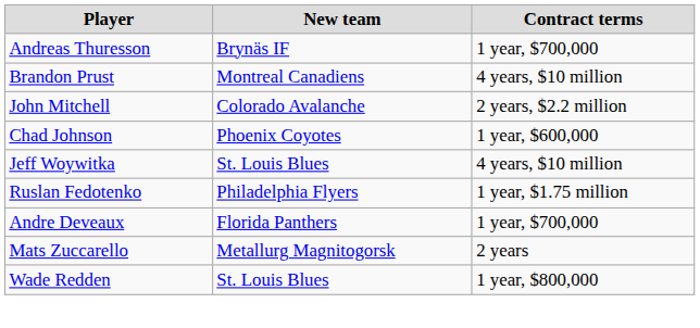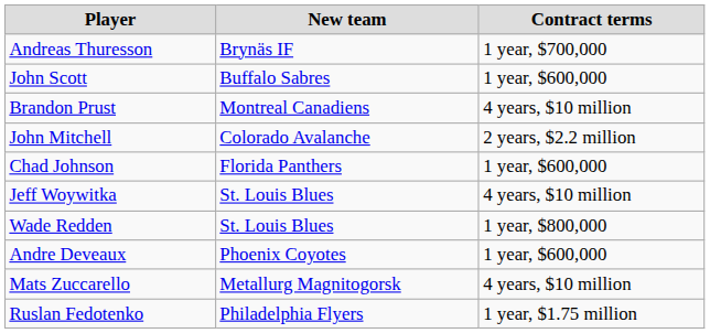+ row: John Scott | Buffalo Sabres | 1 year, $600,000
Chad Johnson | New team: Phoenix Coyotes -> Florida Panthers
rows swapped: Ruslan Fedotenko <-> Wade Redden
Andre Deveaux | New team: Florida Panthers -> Phoenix Coyotes
Andre Deveaux | Contract terms: 1 year, $700,000 -> 1 year, $600,000
Mats Zuccarello | Contract terms: 2 years -> 4 years, $10 million
